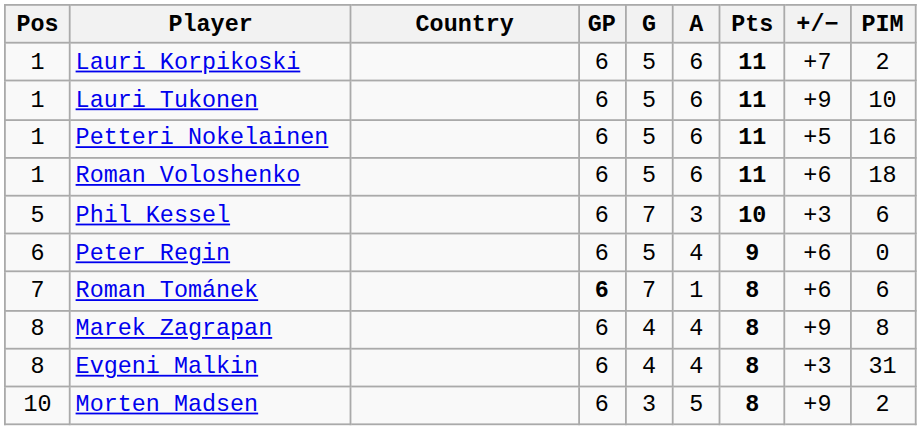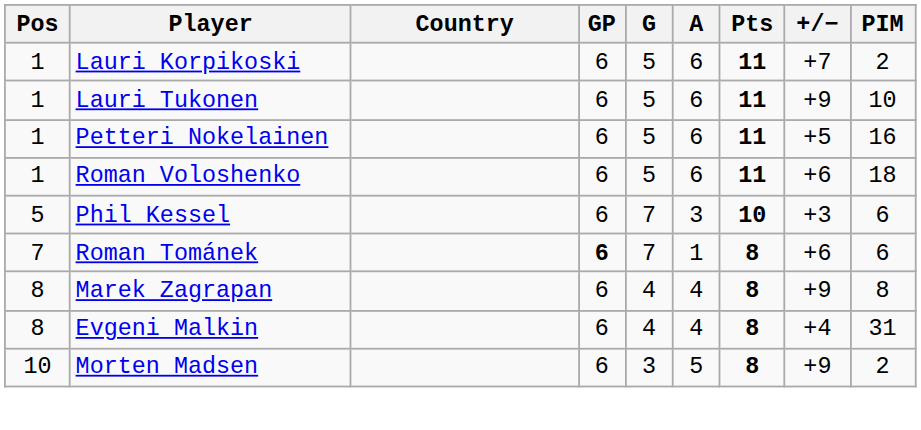- row: 6 | Peter Regin | 6 | 5 | 4 | 9 | +6 | 0
Evgeni Malkin | +/−: +3 -> +4
